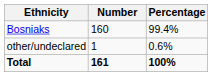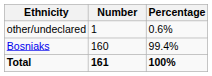rows swapped: Bosniaks <-> other/undeclared
